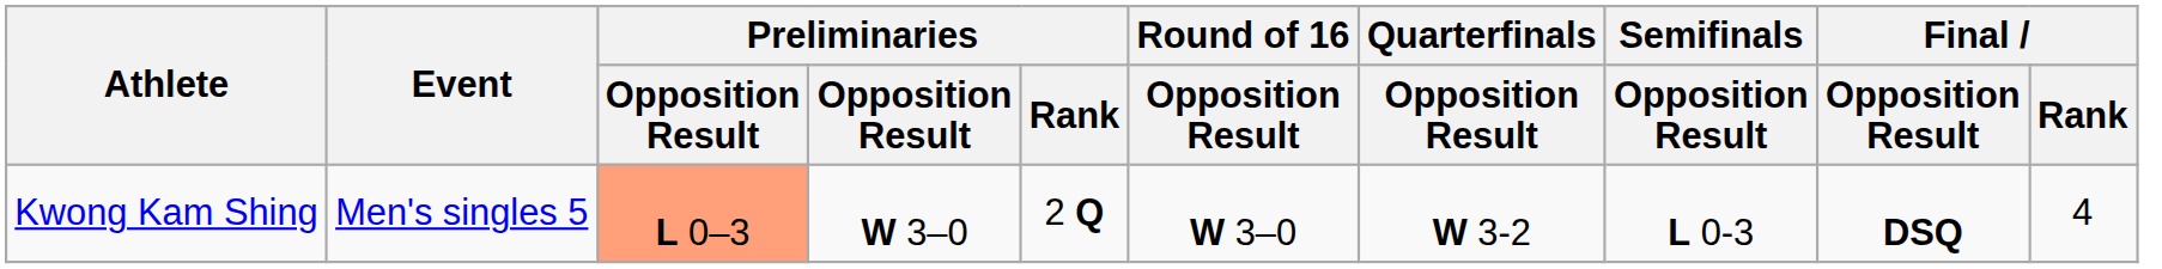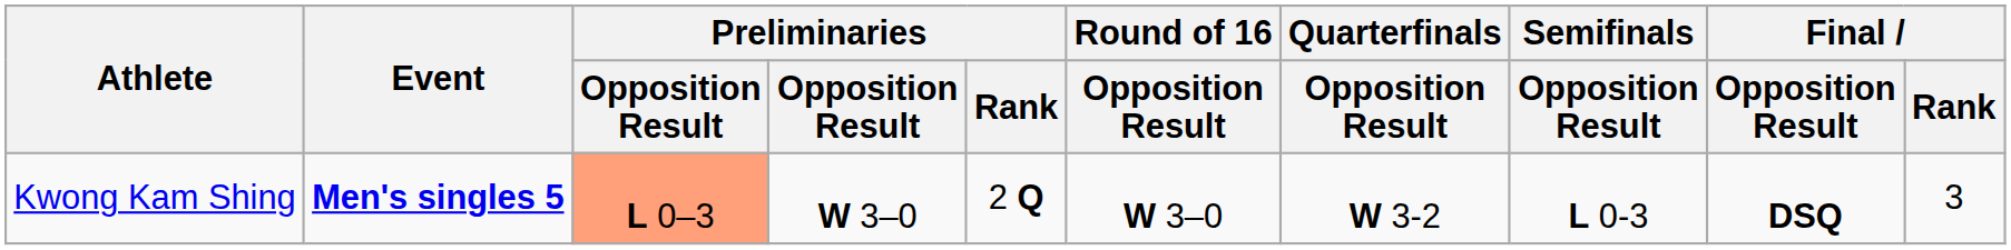Kwong Kam Shing | Event: normal -> bold
Kwong Kam Shing | Final / Rank: 4 -> 3
